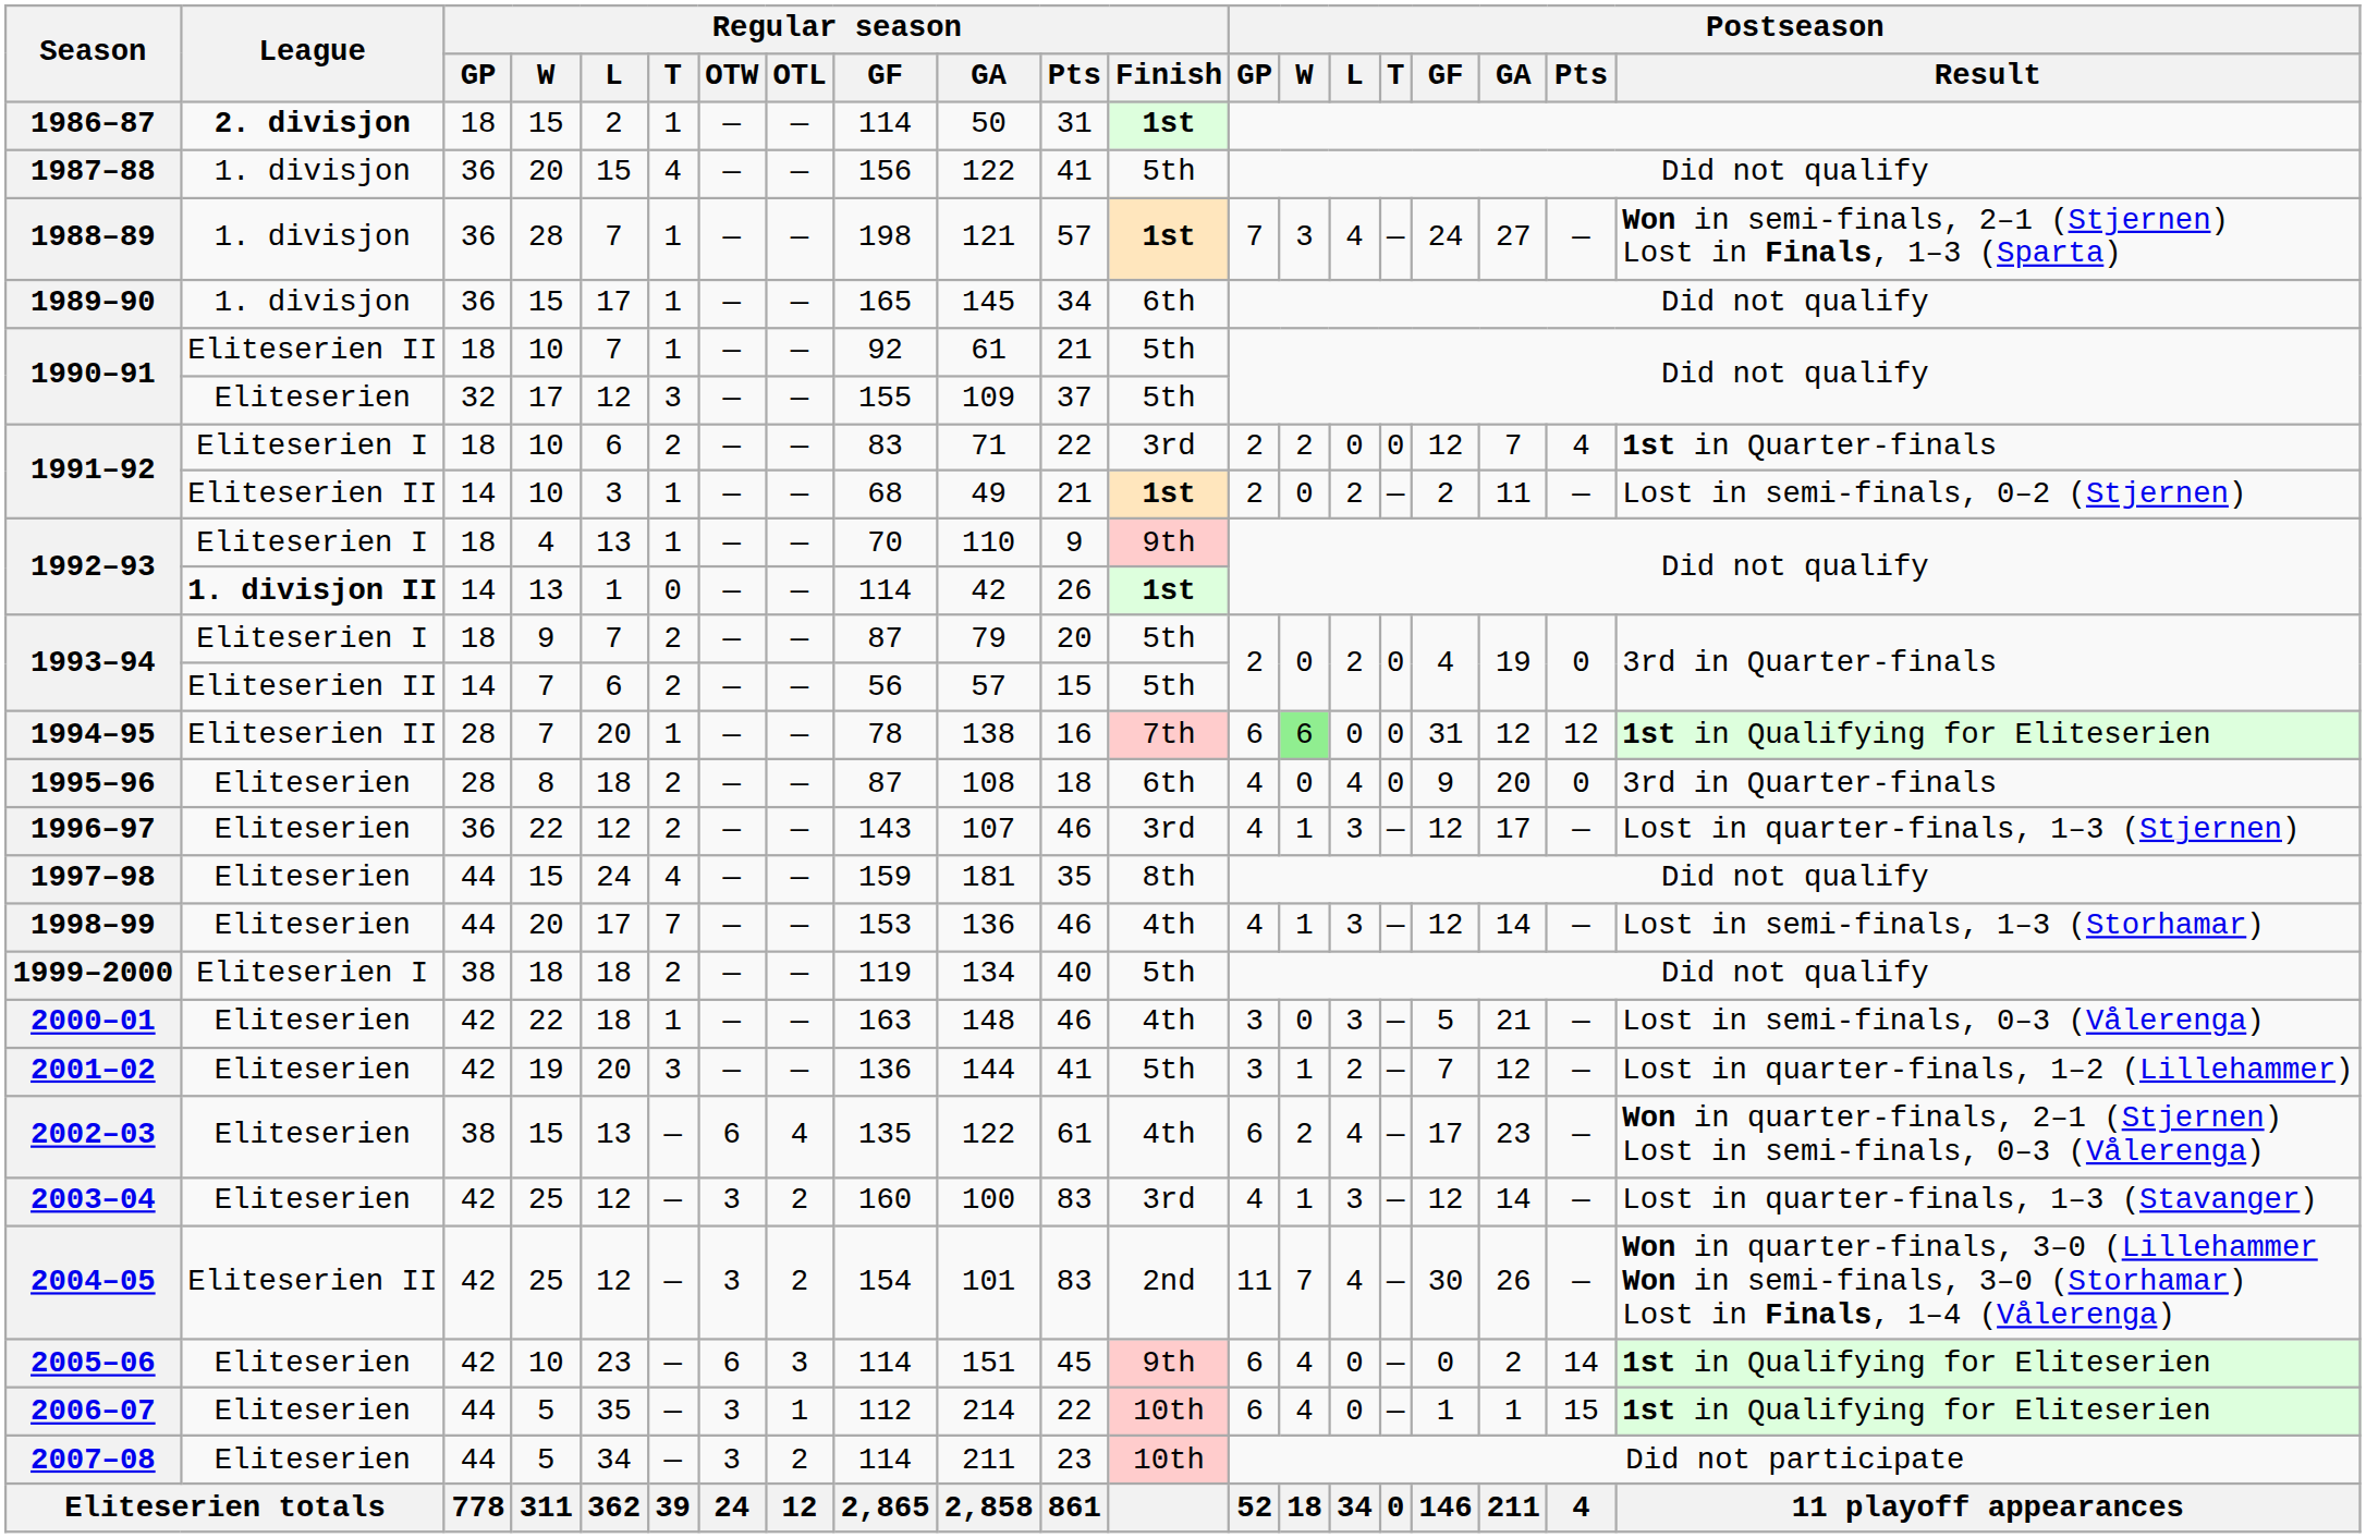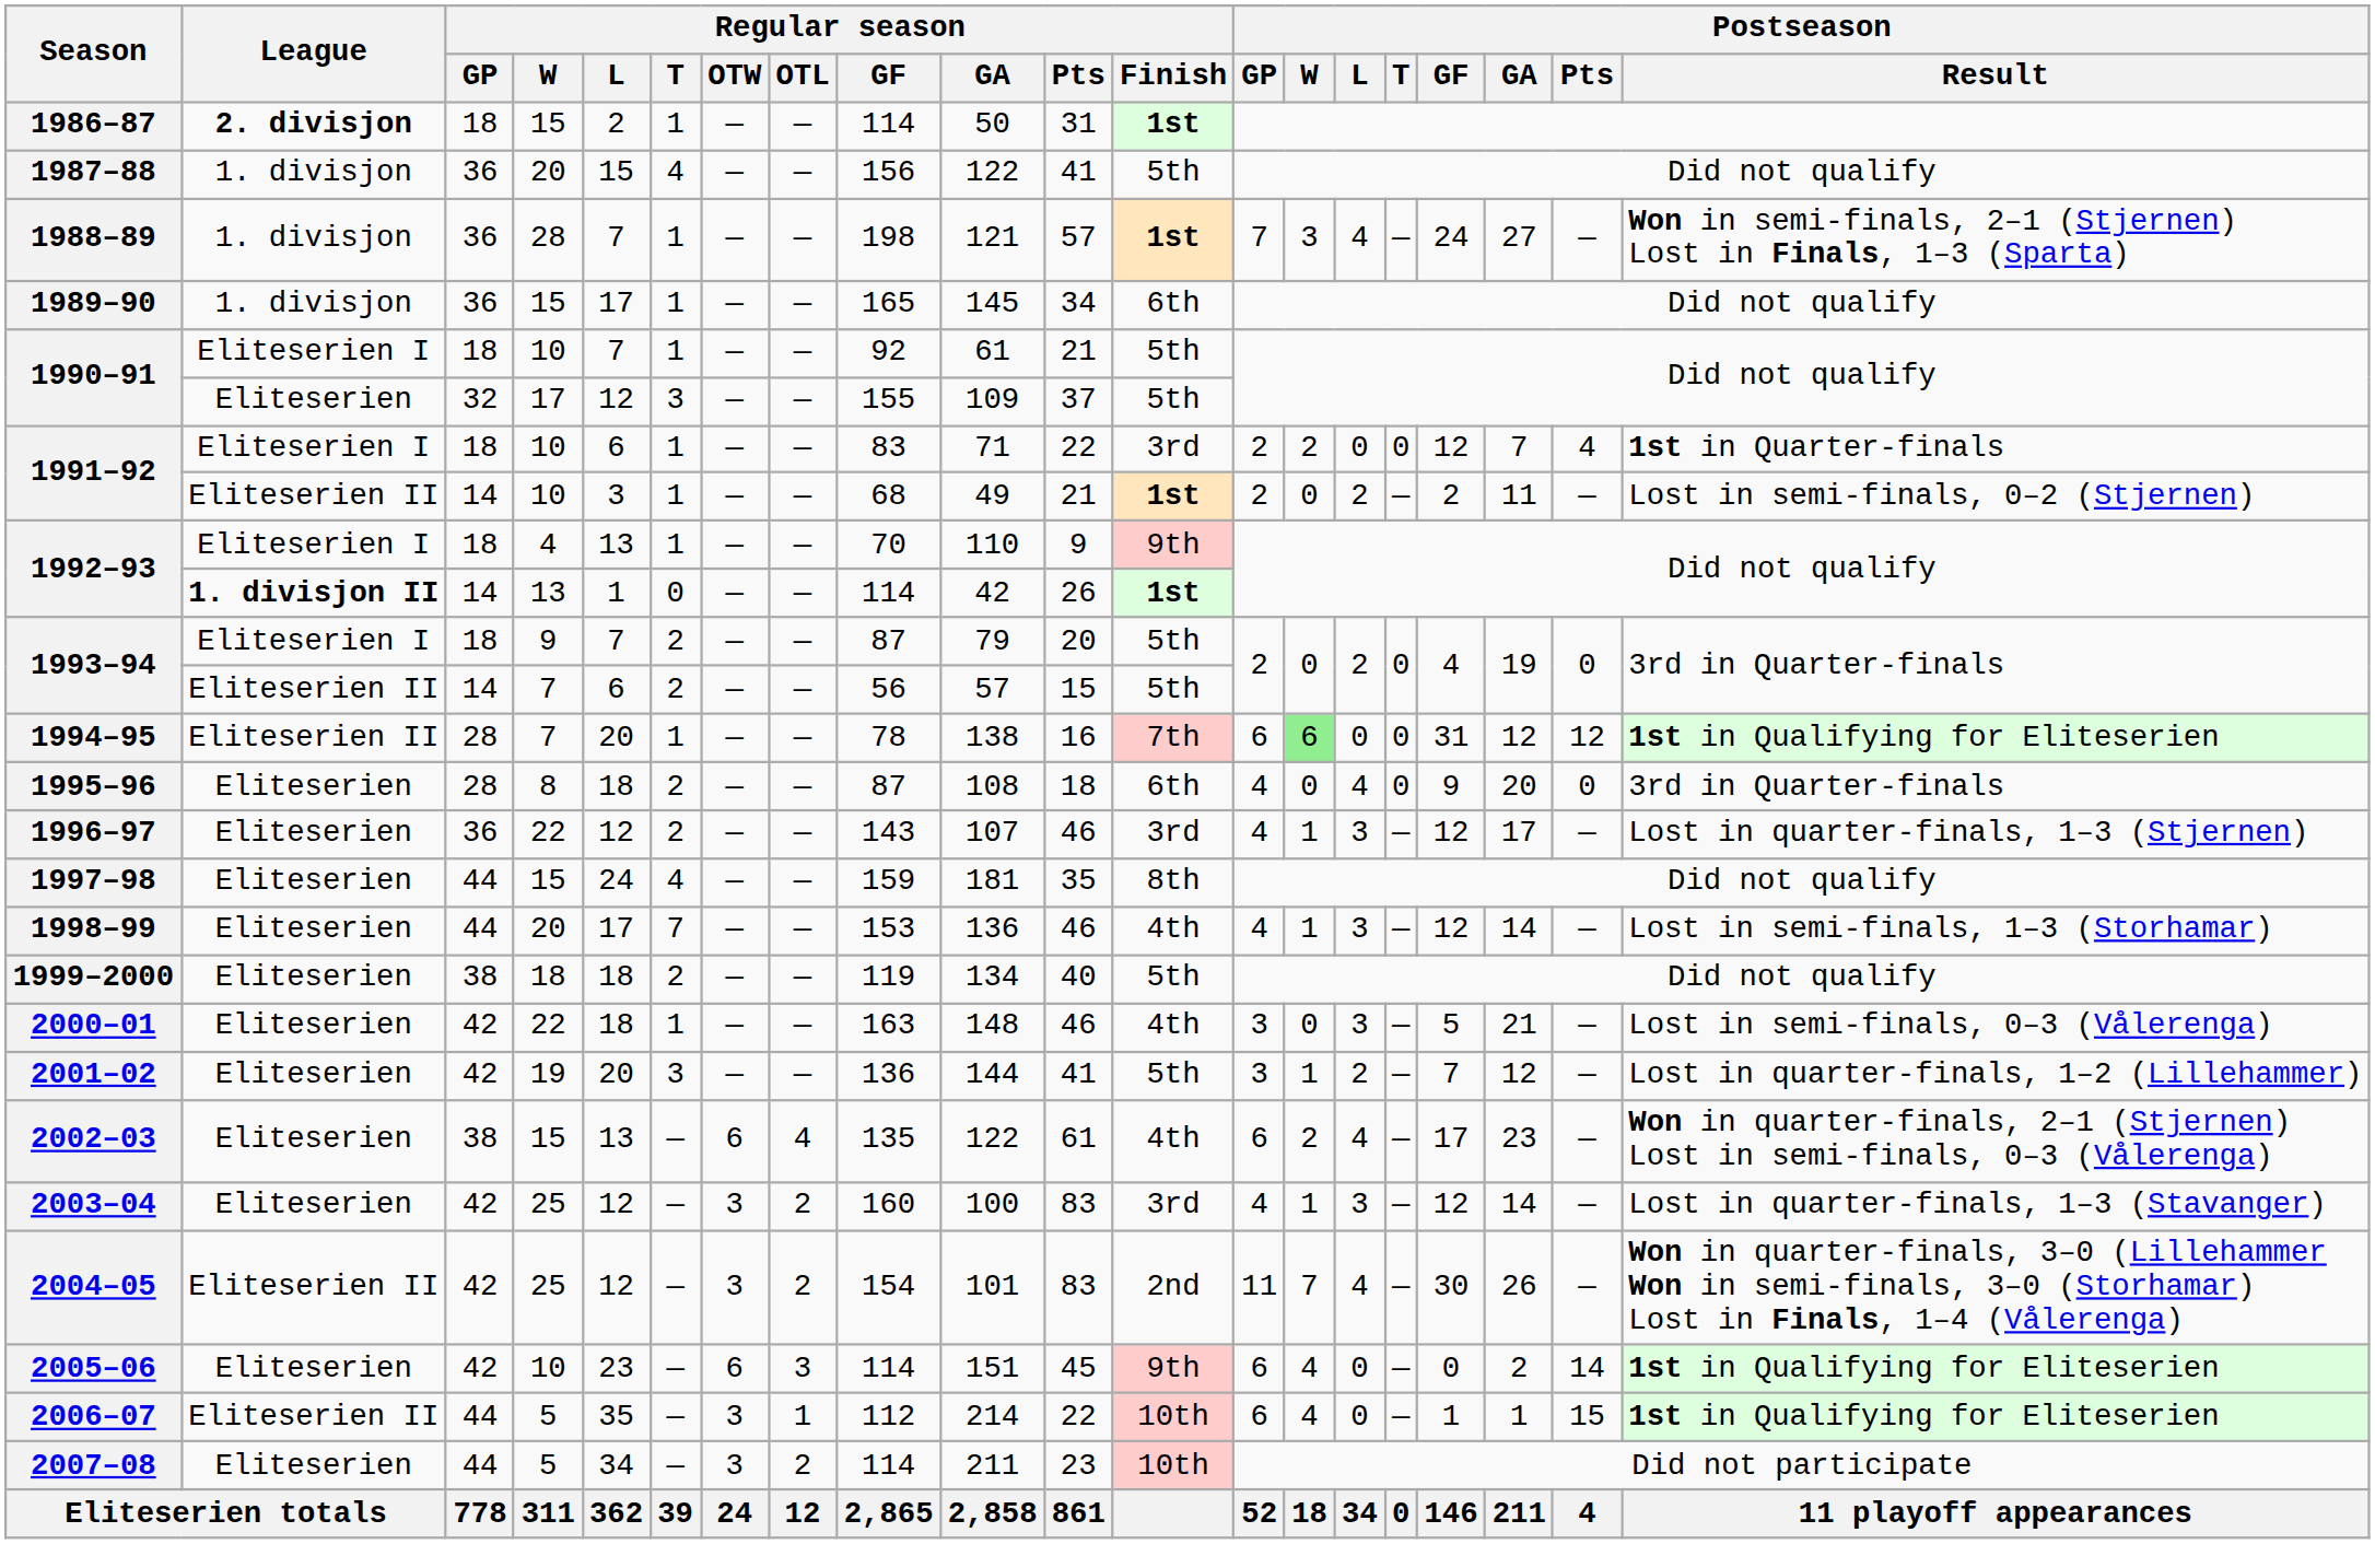1990–91 / 18 | League: Eliteserien II -> Eliteserien I
1991–92 / 18 | Regular season / T: 2 -> 1
1999–2000 | League: Eliteserien I -> Eliteserien
2006–07 | League: Eliteserien -> Eliteserien II
